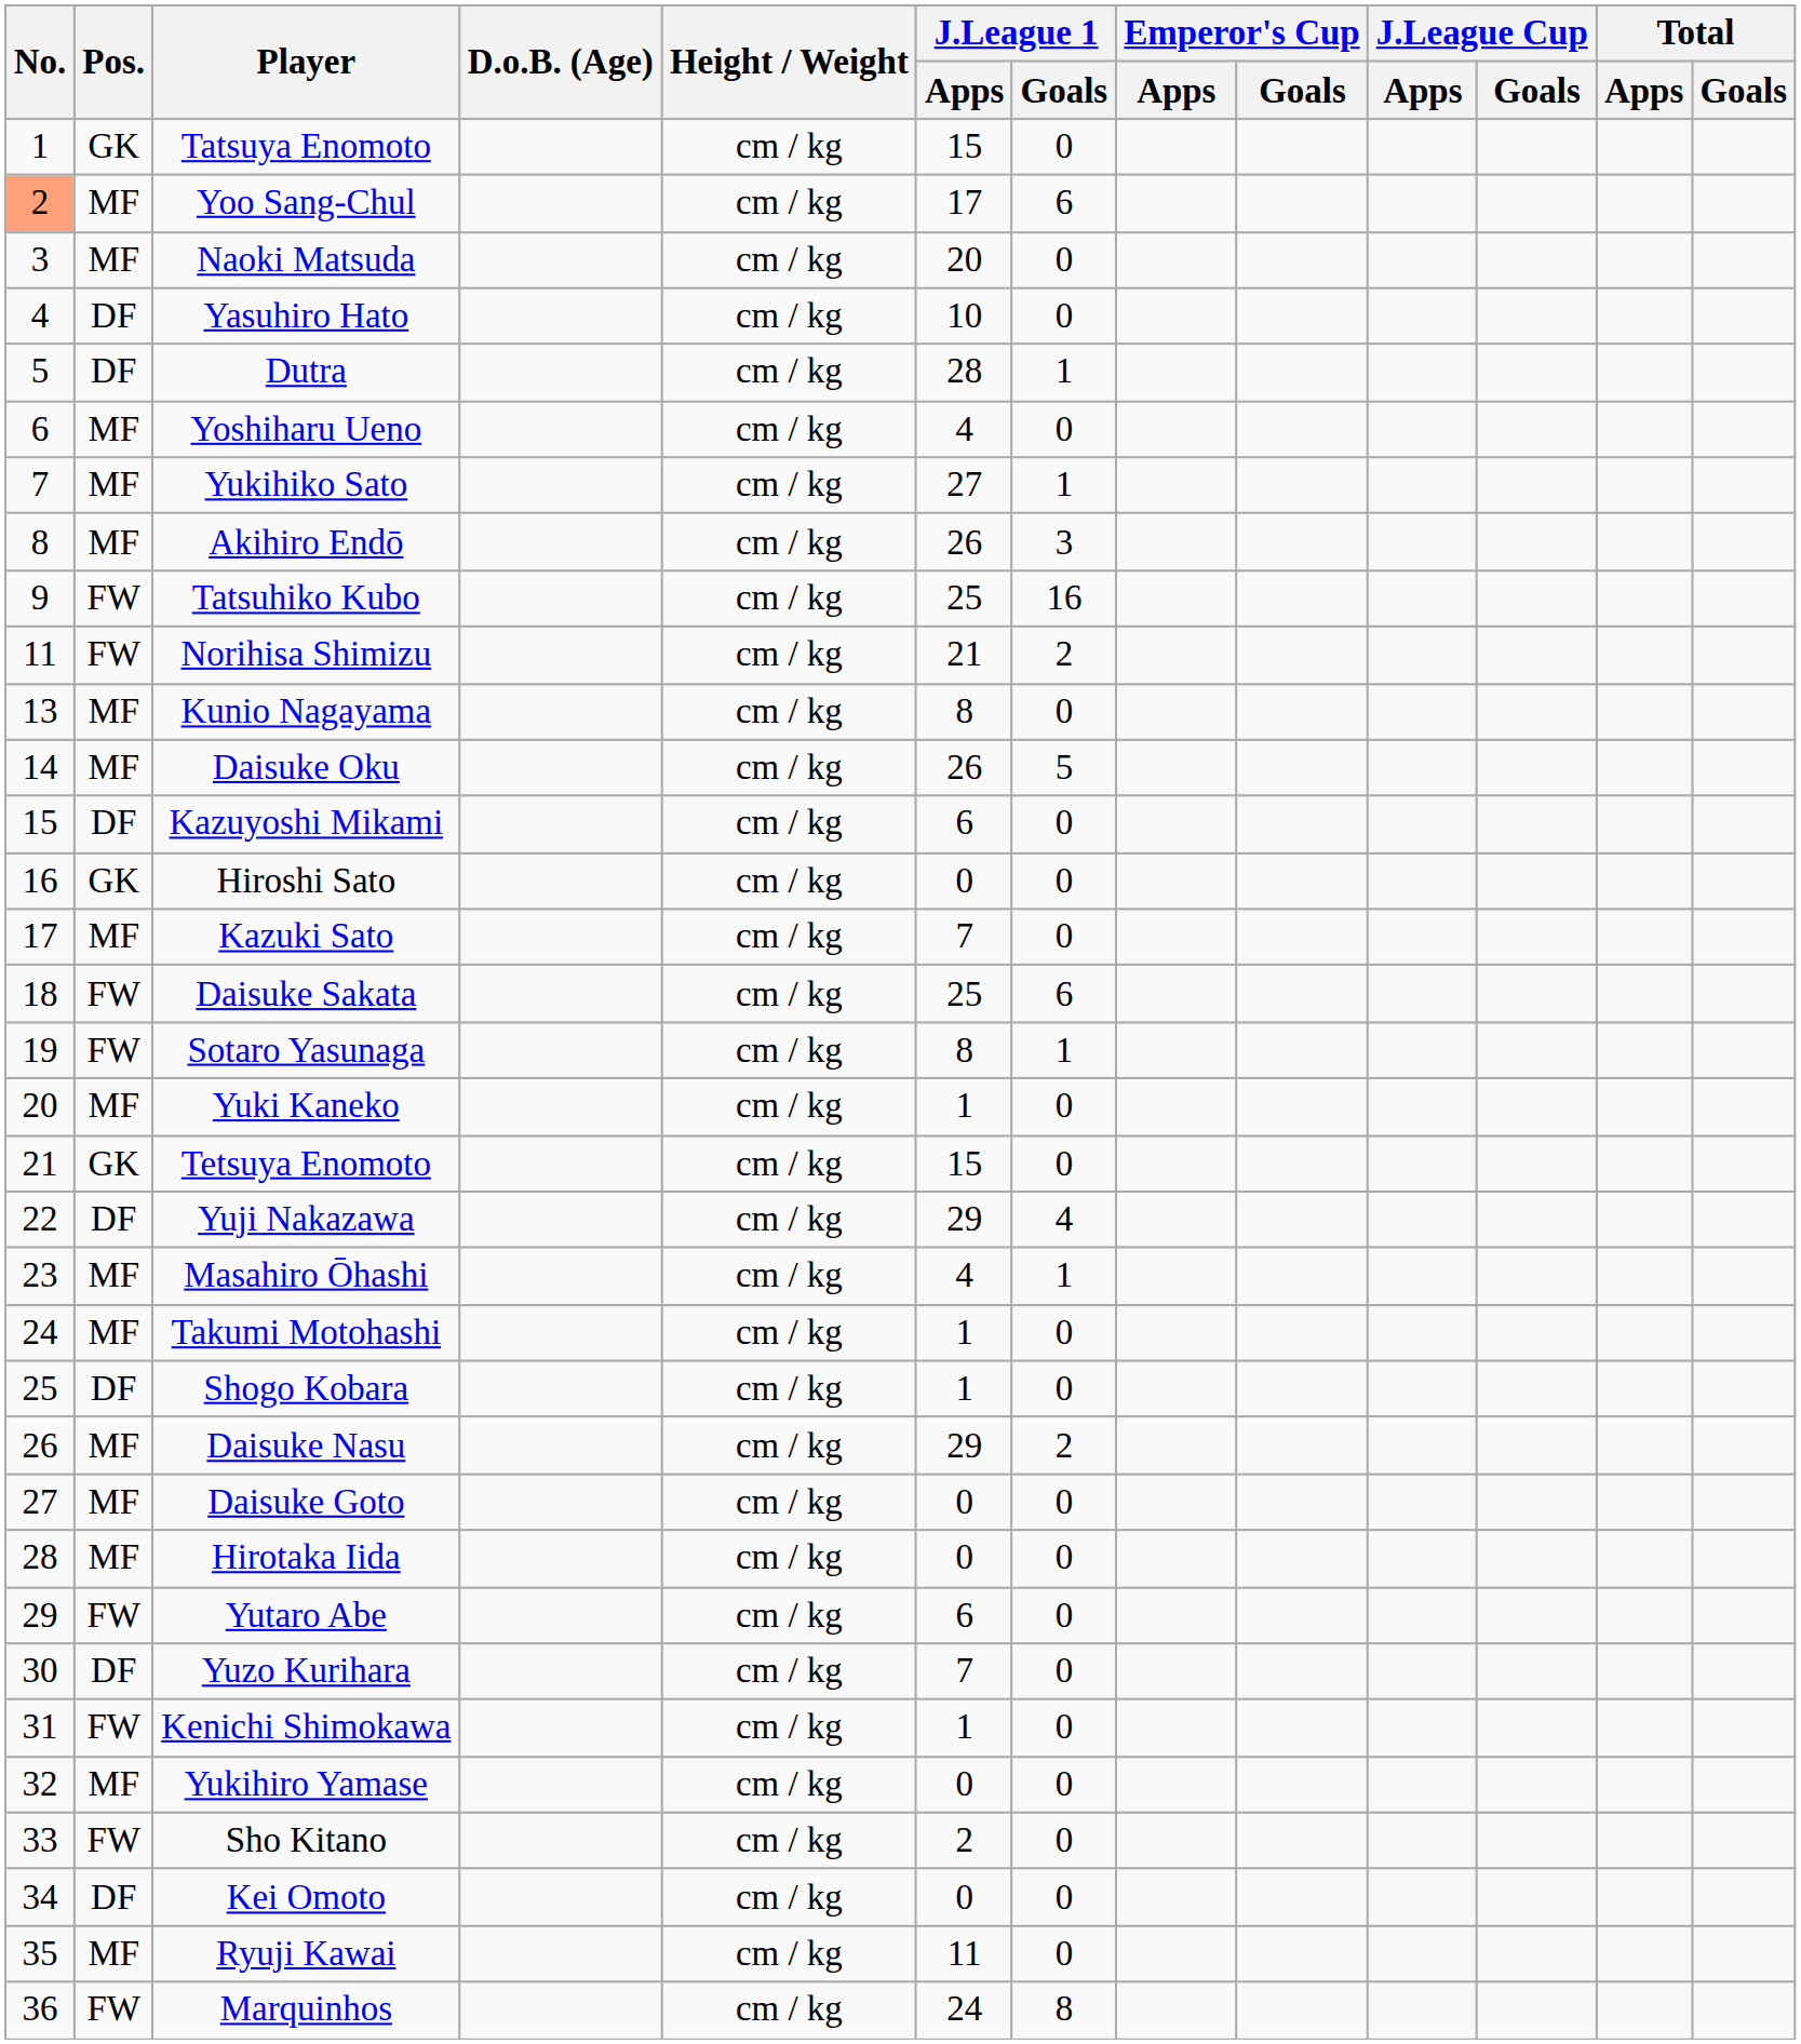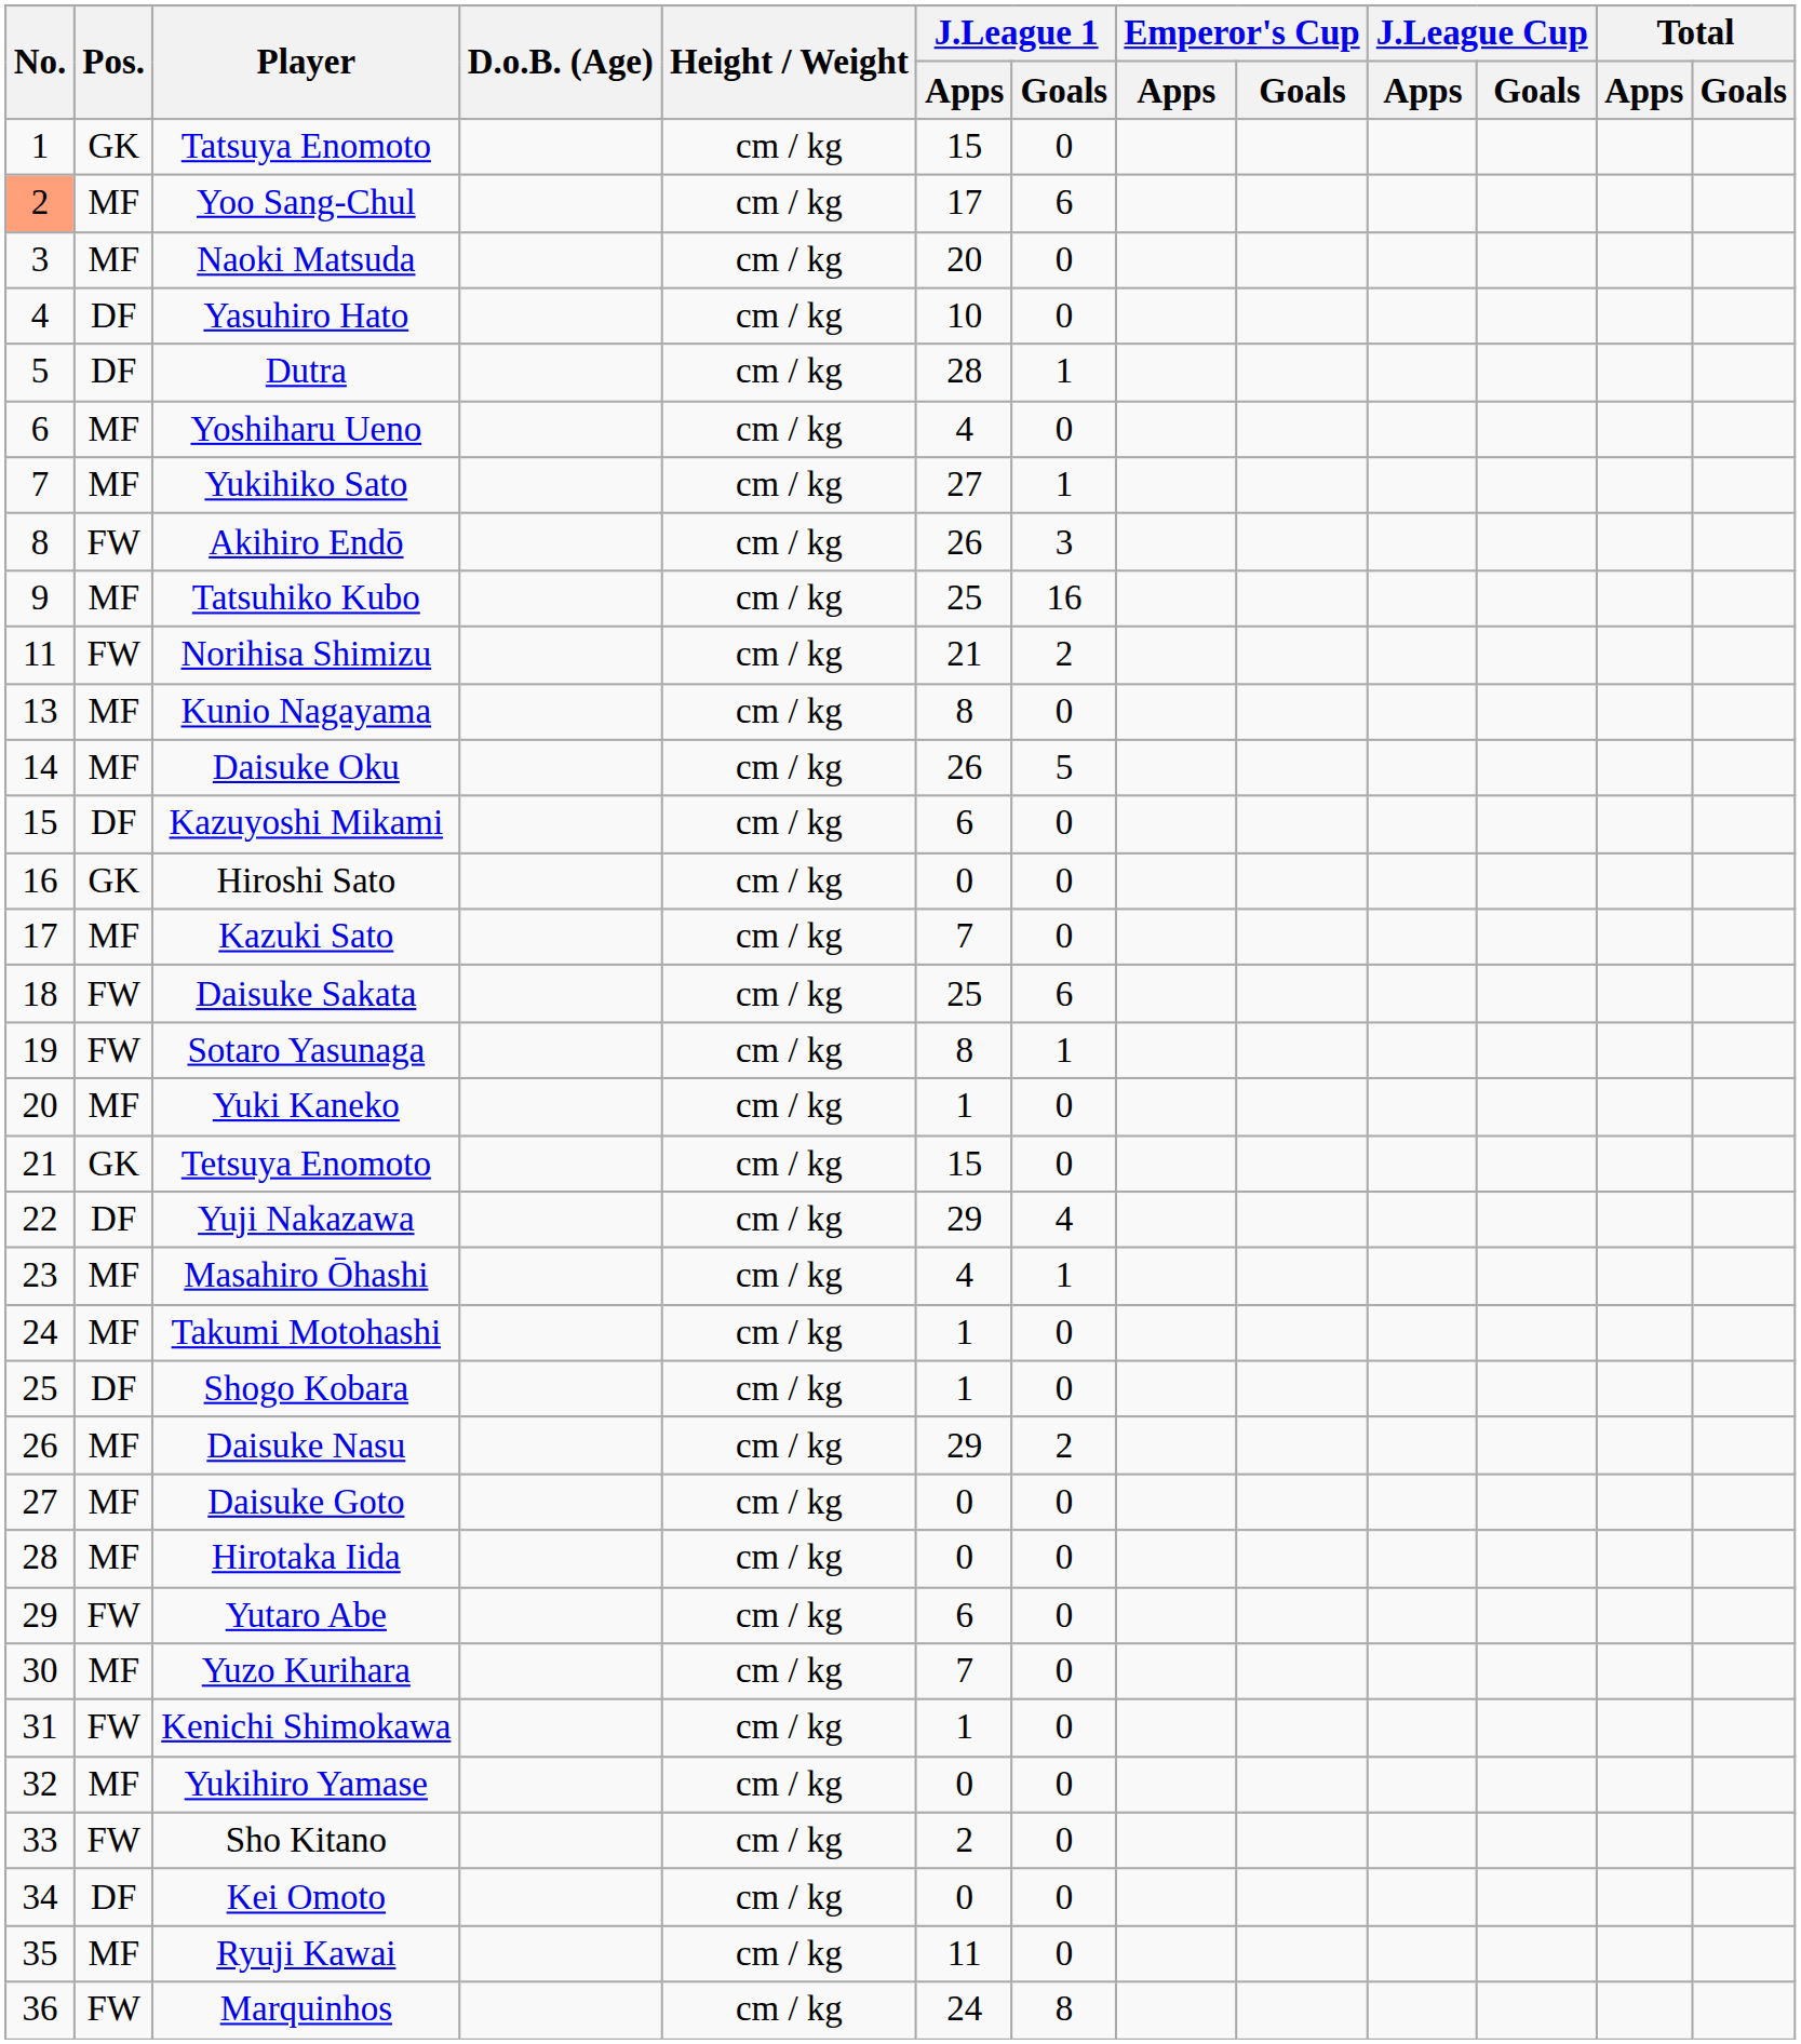Akihiro Endō | Pos.: MF -> FW
Tatsuhiko Kubo | Pos.: FW -> MF
Yuzo Kurihara | Pos.: DF -> MF
